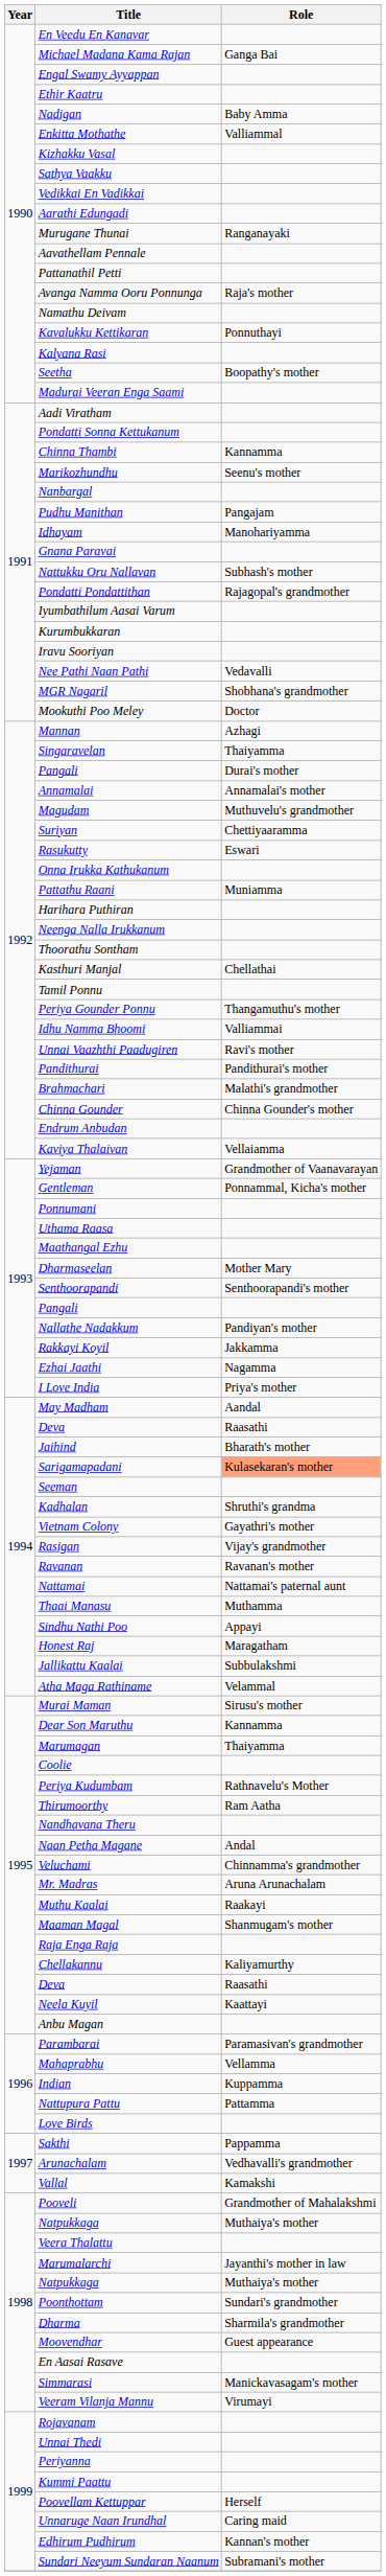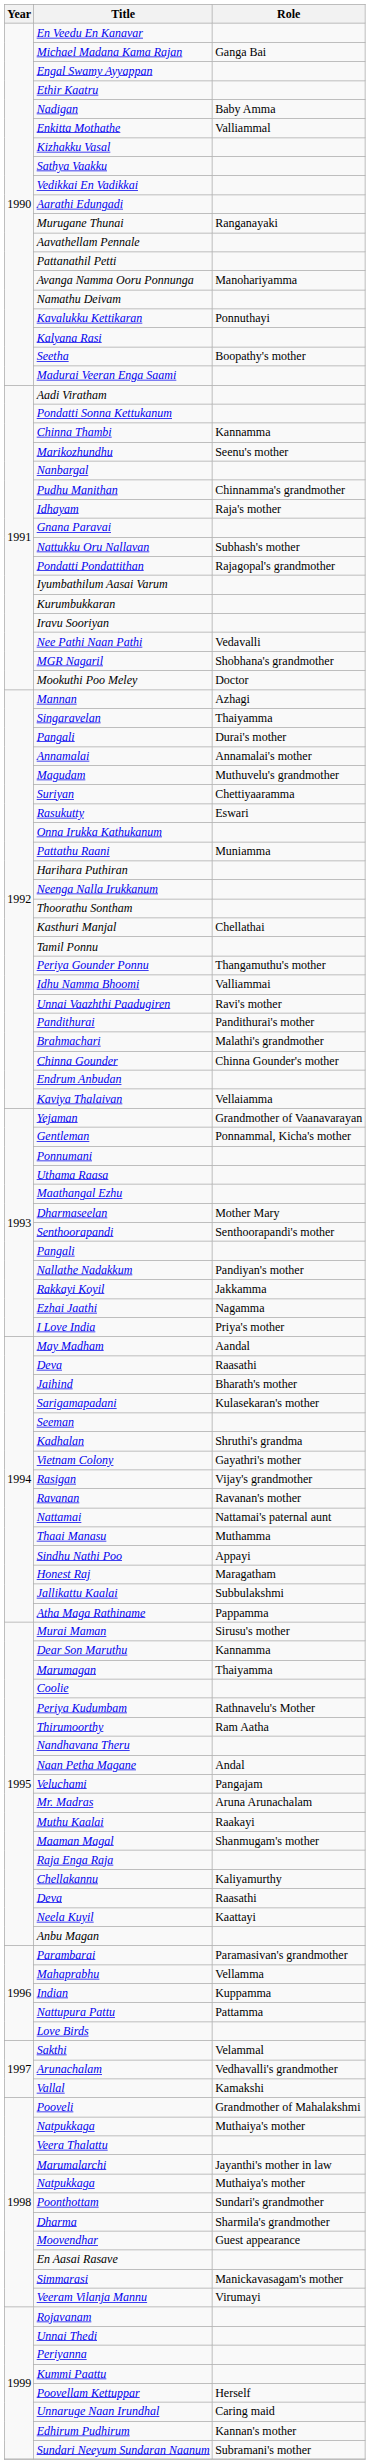Avanga Namma Ooru Ponnunga | Role: Raja's mother -> Manohariyamma
Pudhu Manithan | Role: Pangajam -> Chinnamma's grandmother
Idhayam | Role: Manohariyamma -> Raja's mother
Sarigamapadani | Role: lightsalmon background -> no background
Atha Maga Rathiname | Role: Velammal -> Pappamma
Veluchami | Role: Chinnamma's grandmother -> Pangajam
Sakthi | Role: Pappamma -> Velammal
